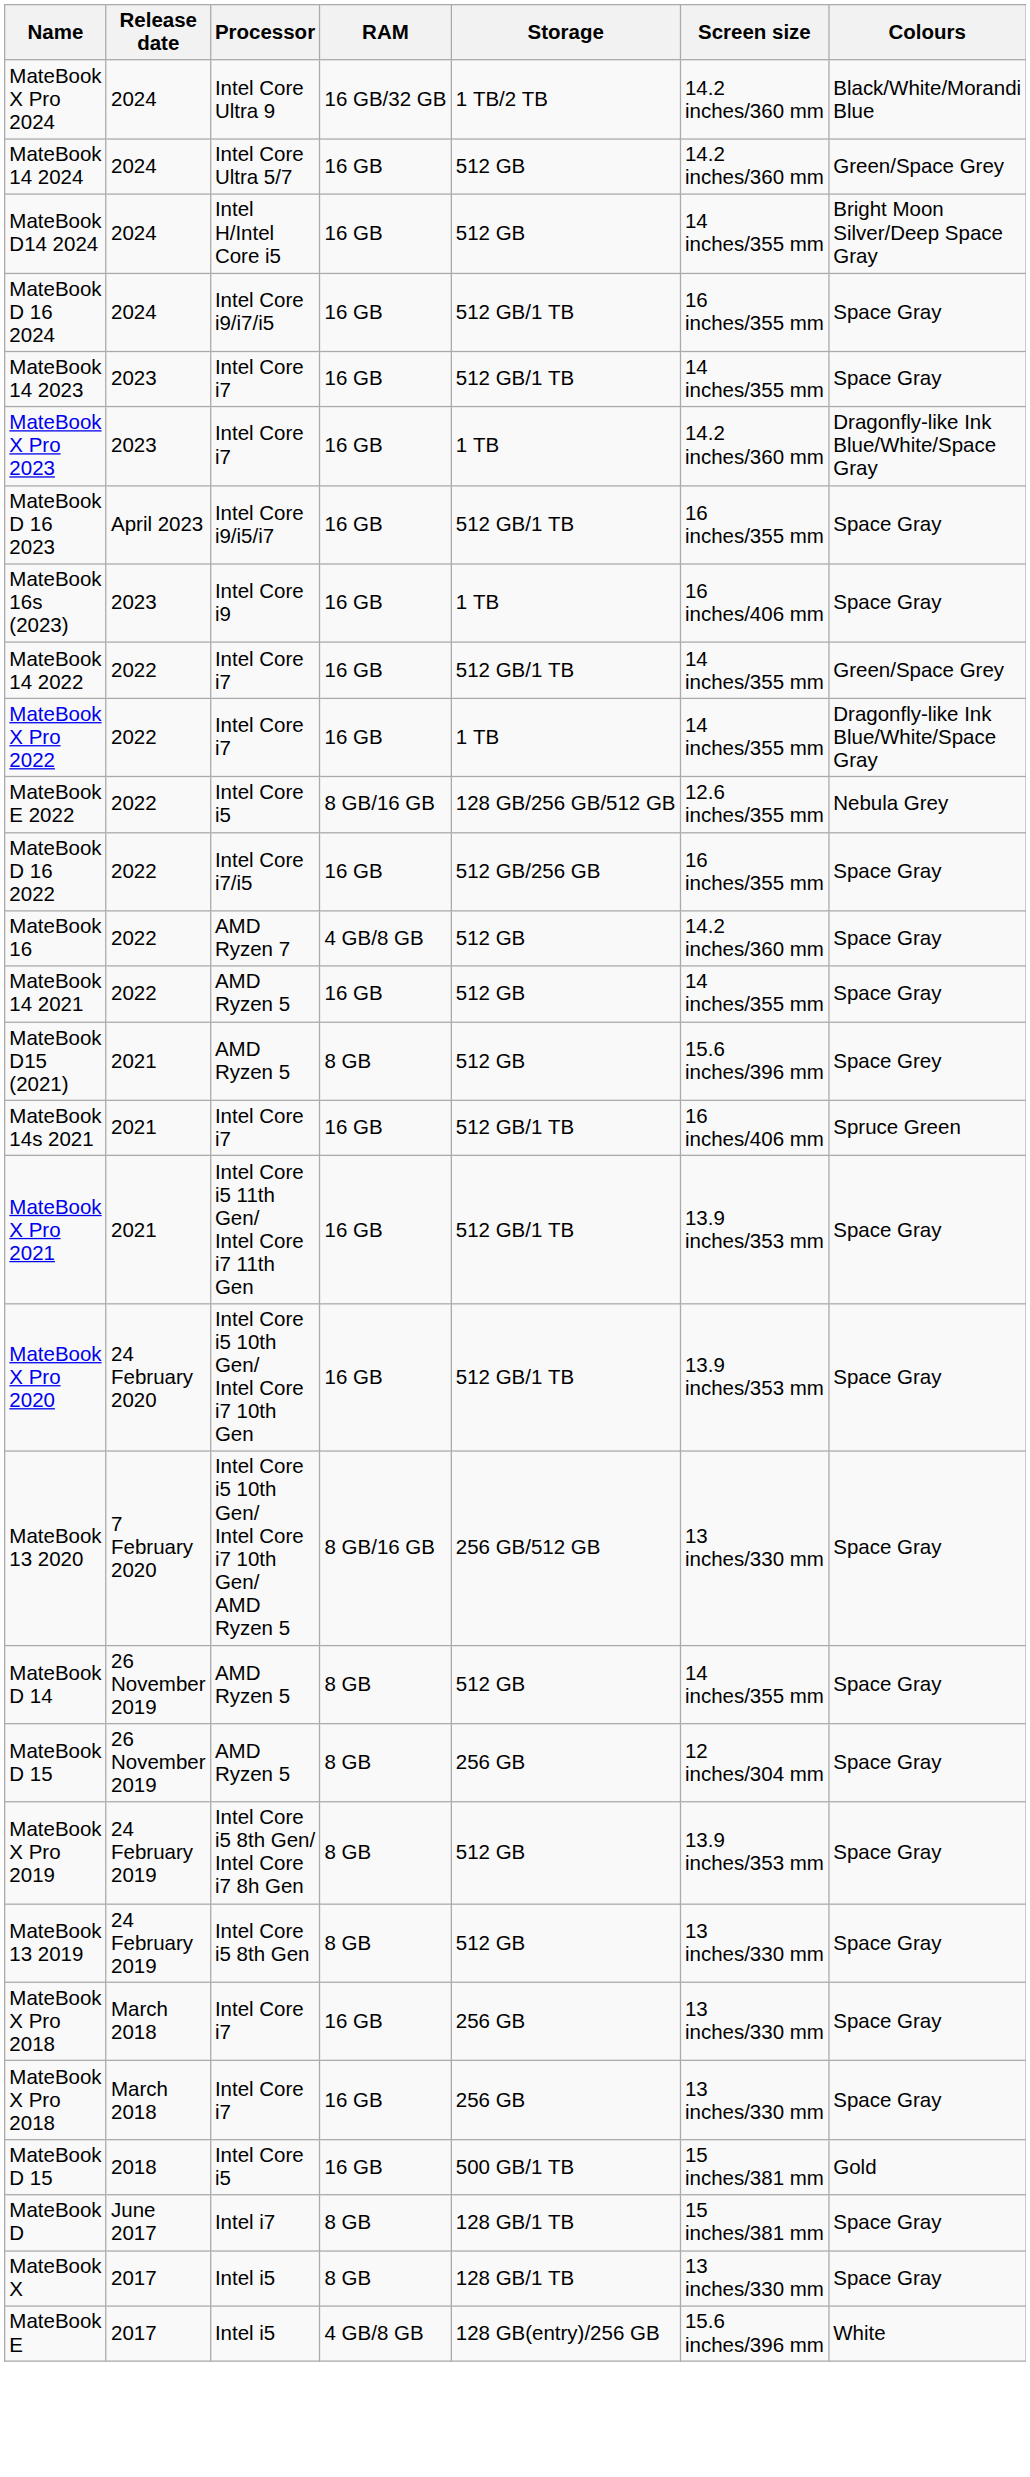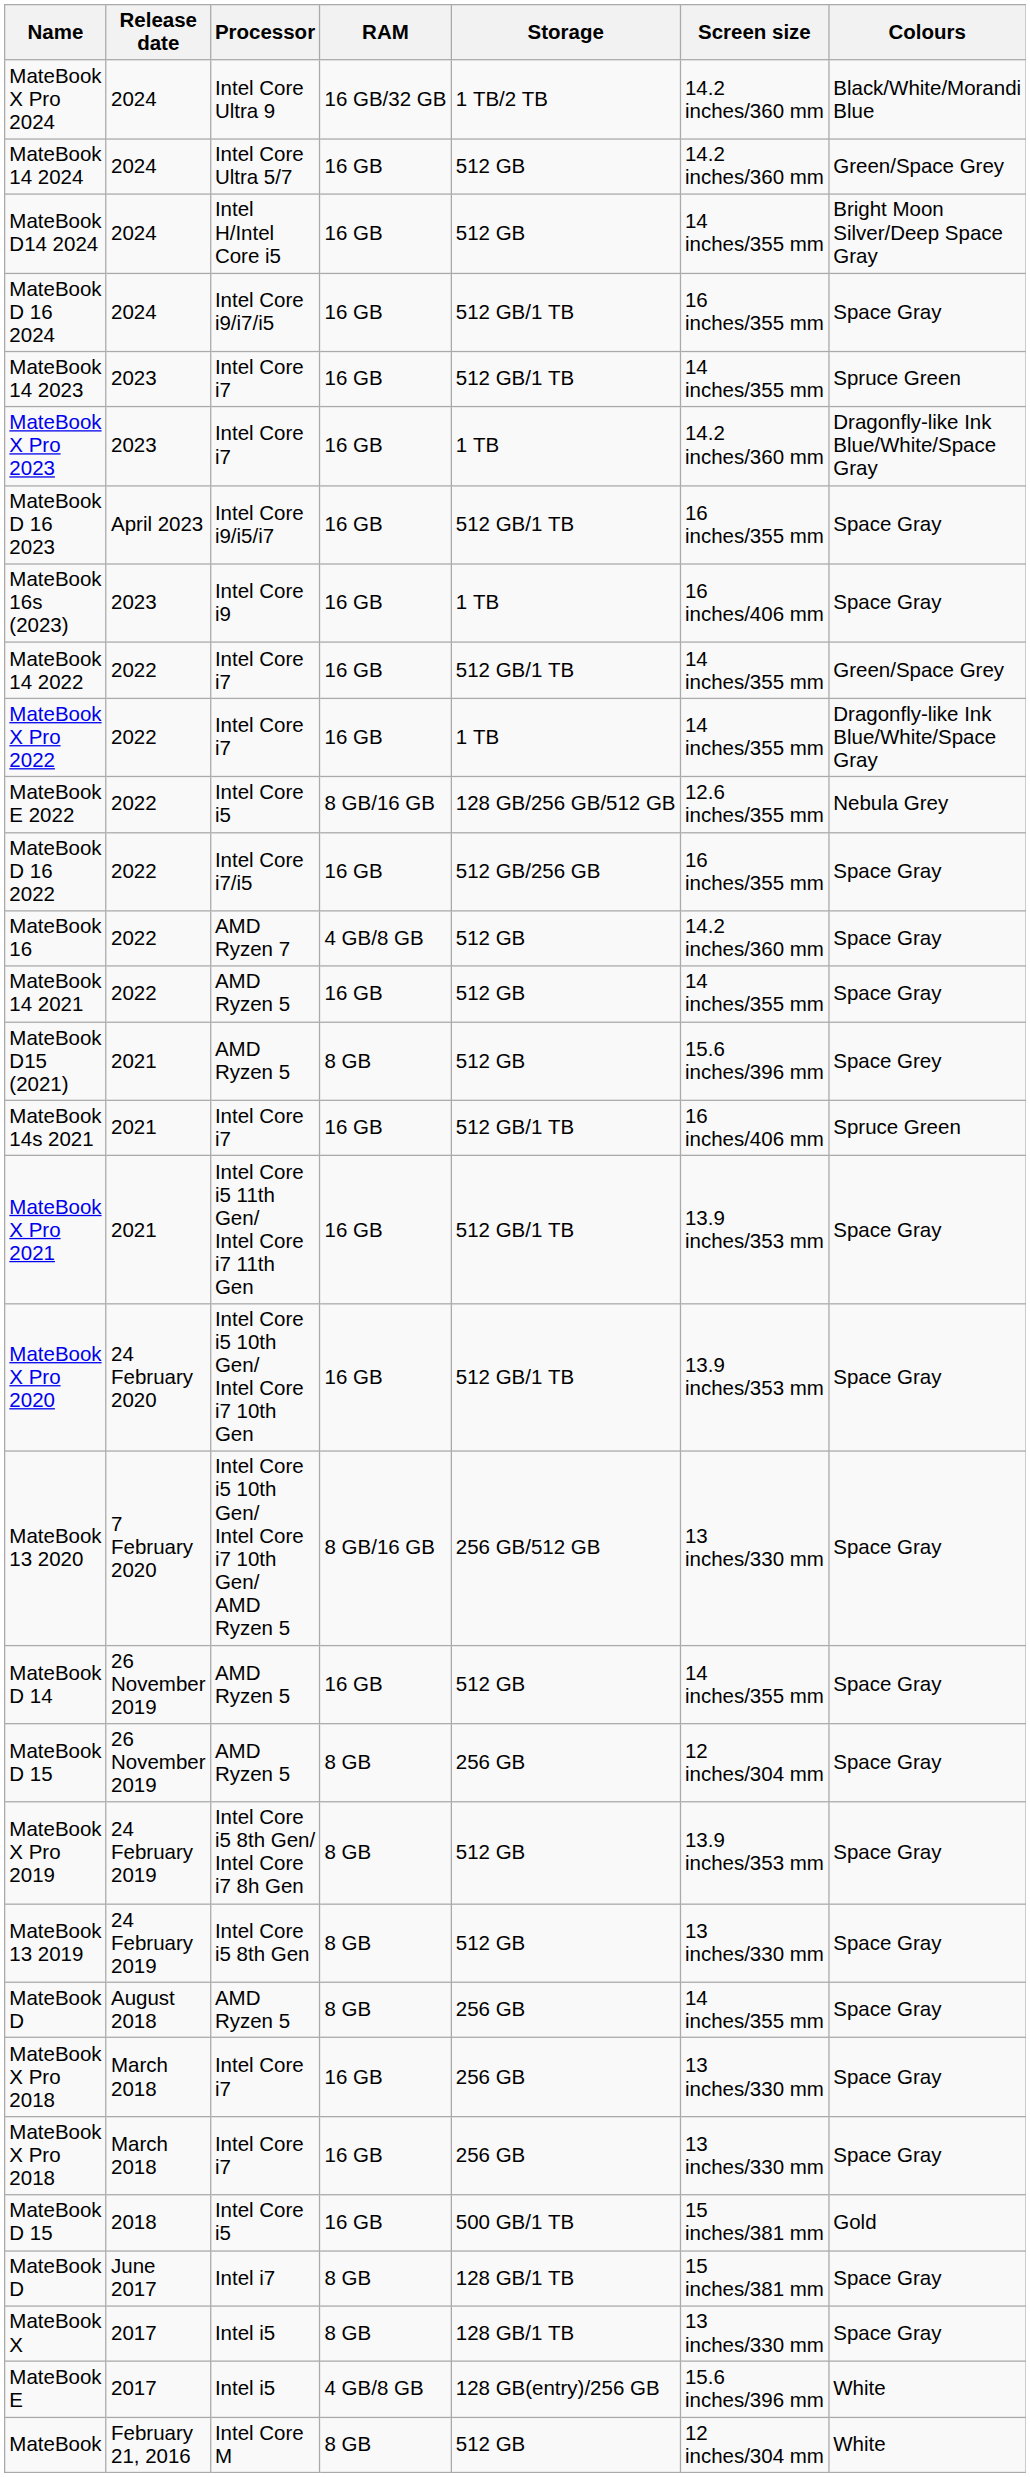MateBook 14 2023 | Colours: Space Gray -> Spruce Green
MateBook D 14 | RAM: 8 GB -> 16 GB
+ row: MateBook D | August 2018 | AMD Ryzen 5 | 8 GB | 256 GB | 14 inches/355 mm | Space Gray
+ row: MateBook | February 21, 2016 | Intel Core M | 8 GB | 512 GB | 12 inches/304 mm | White
